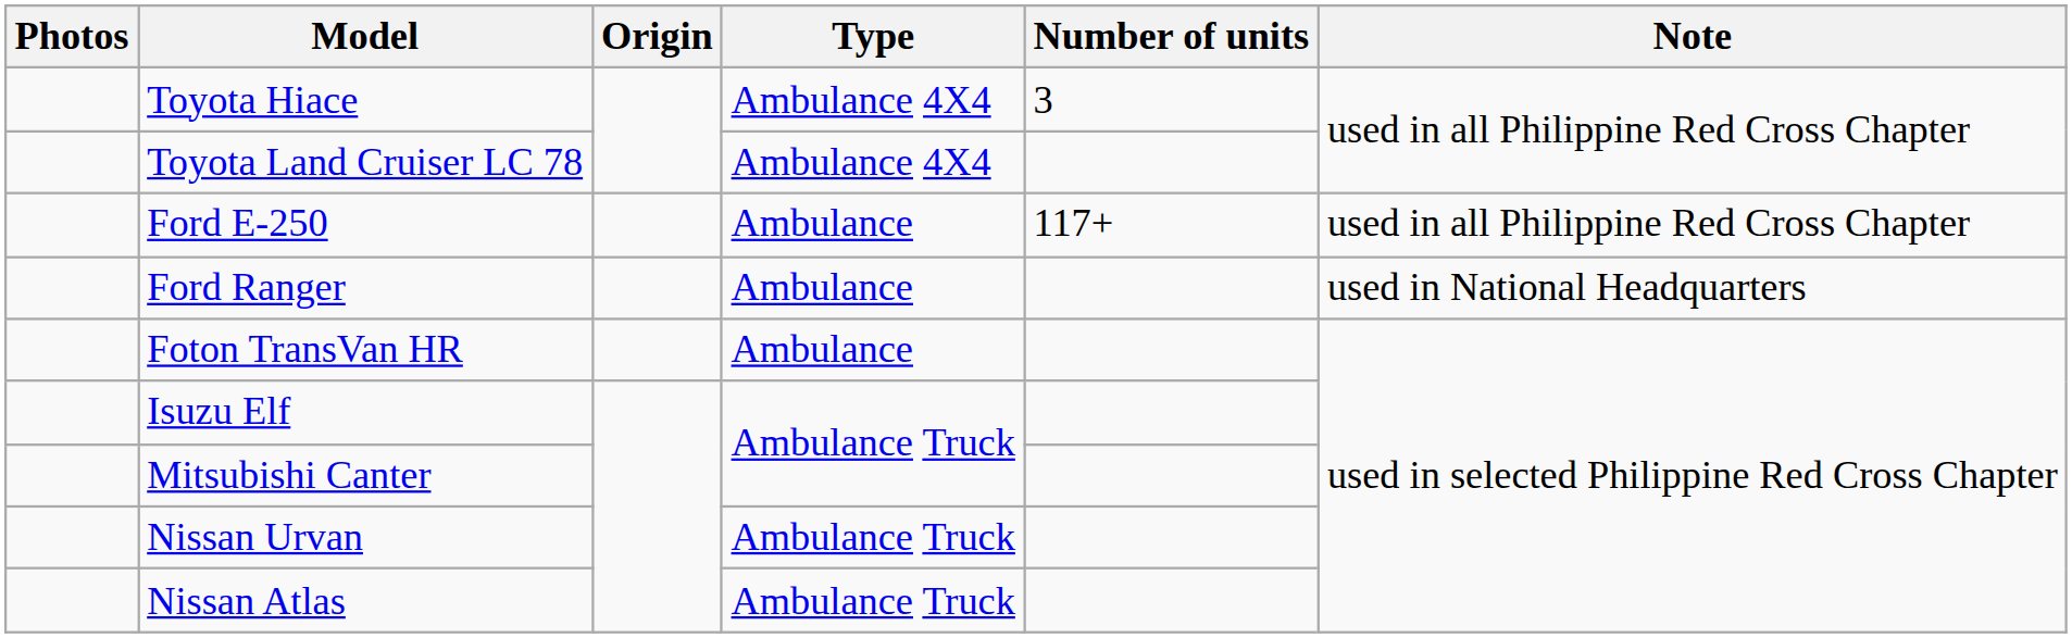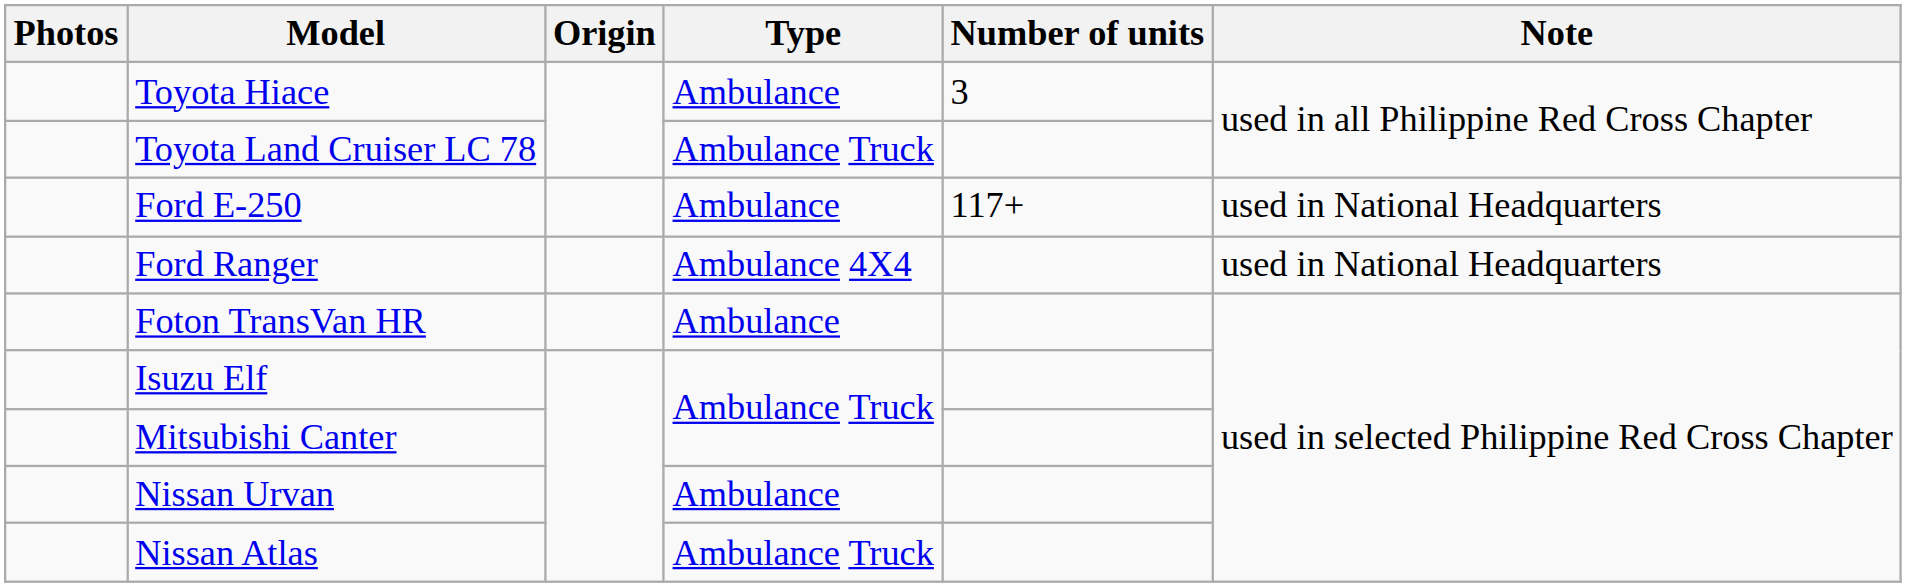Toyota Hiace | Type: Ambulance 4X4 -> Ambulance
Toyota Land Cruiser LC 78 | Type: Ambulance 4X4 -> Ambulance Truck
Ford E-250 | Note: used in all Philippine Red Cross Chapter -> used in National Headquarters
Ford Ranger | Type: Ambulance -> Ambulance 4X4
Nissan Urvan | Type: Ambulance Truck -> Ambulance
